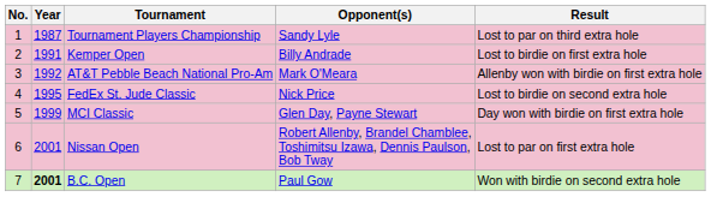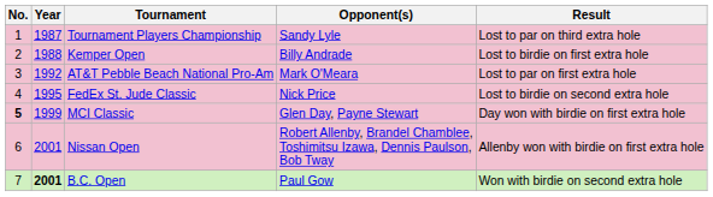Kemper Open | Year: 1991 -> 1988
AT&T Pebble Beach National Pro-Am | Result: Allenby won with birdie on first extra hole -> Lost to par on first extra hole
MCI Classic | No.: normal -> bold
Nissan Open | Result: Lost to par on first extra hole -> Allenby won with birdie on first extra hole
